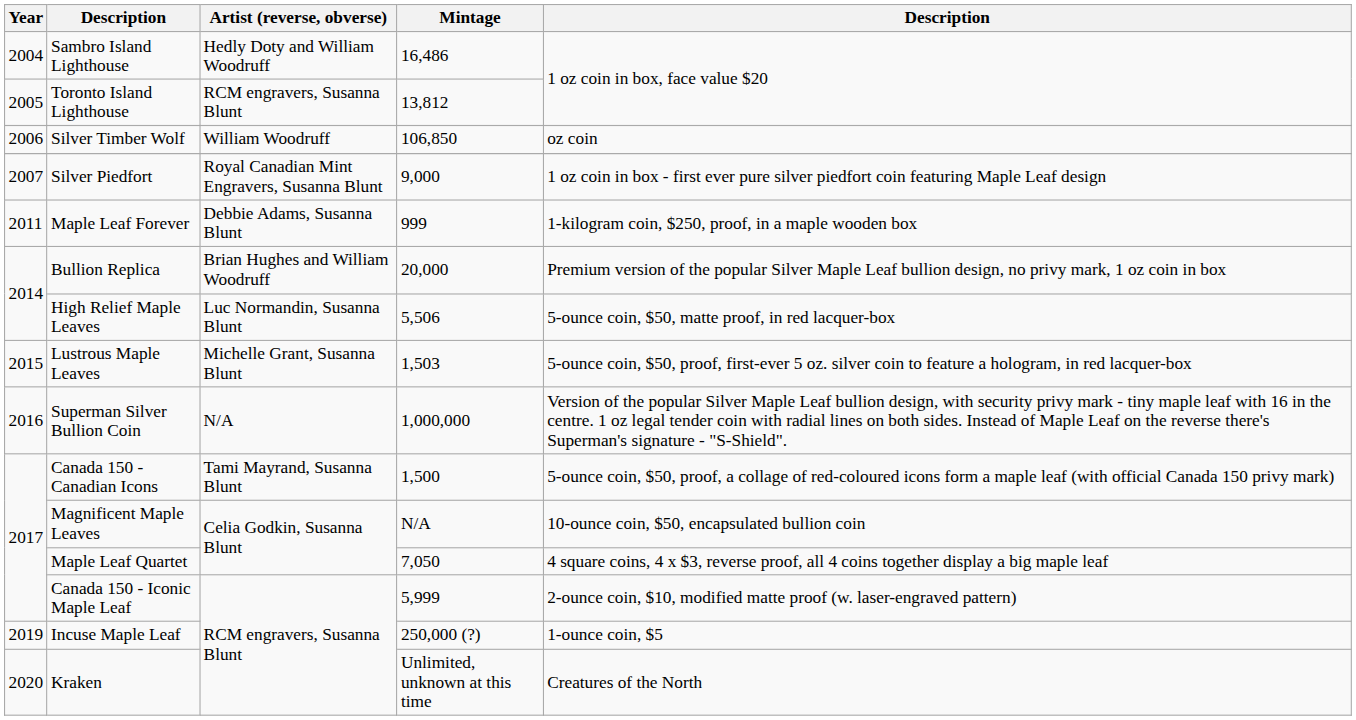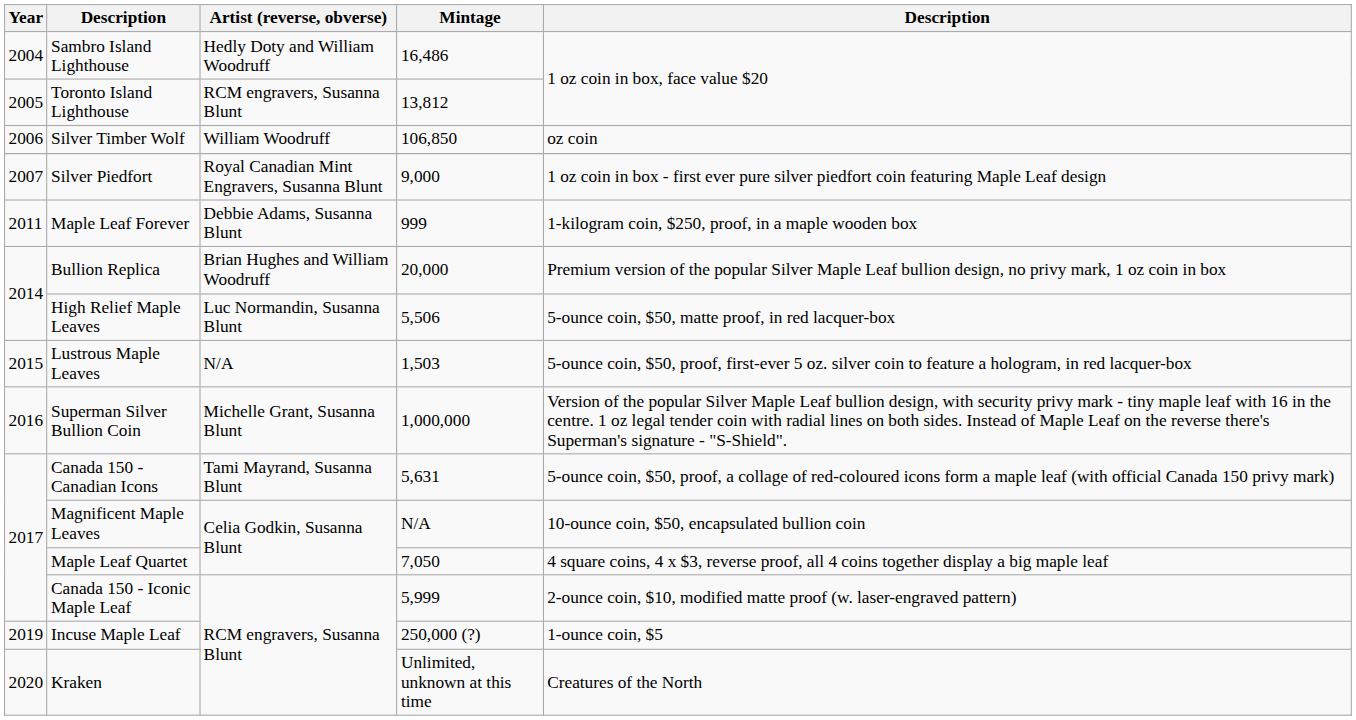Lustrous Maple Leaves | Artist (reverse, obverse): Michelle Grant, Susanna Blunt -> N/A
Superman Silver Bullion Coin | Artist (reverse, obverse): N/A -> Michelle Grant, Susanna Blunt
Canada 150 - Canadian Icons | Mintage: 1,500 -> 5,631
